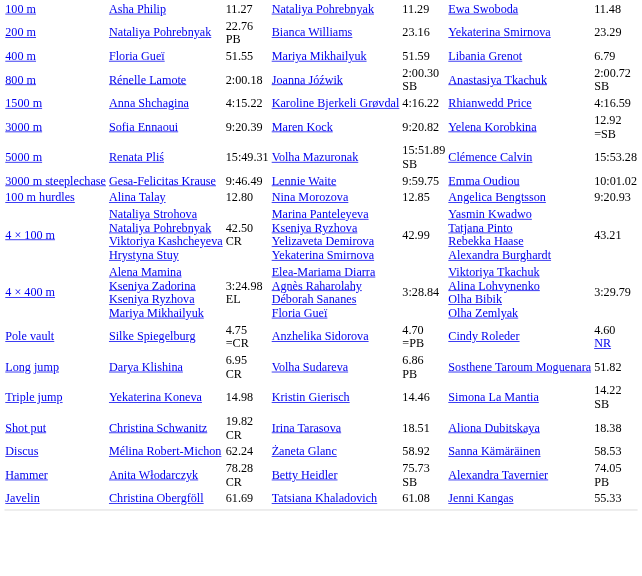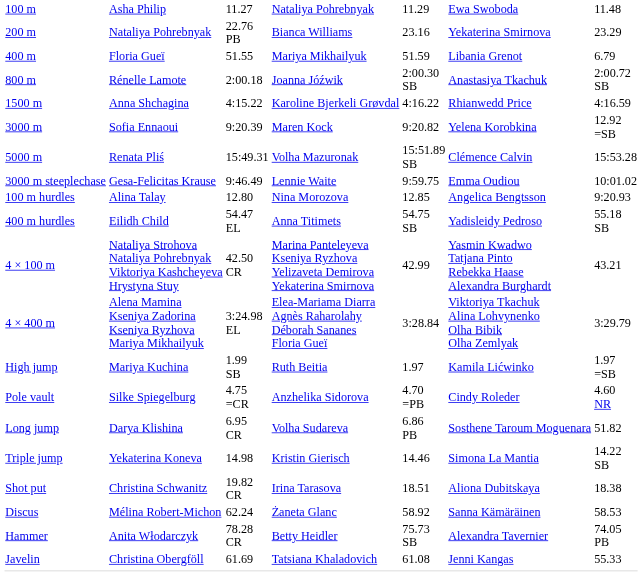+ row: 400 m hurdles | Eilidh Child | 54.47 EL | Anna Titimets | 54.75 SB | Yadisleidy Pedroso | 55.18 SB
+ row: High jump | Mariya Kuchina | 1.99 SB | Ruth Beitia | 1.97 | Kamila Lićwinko | 1.97 =SB
